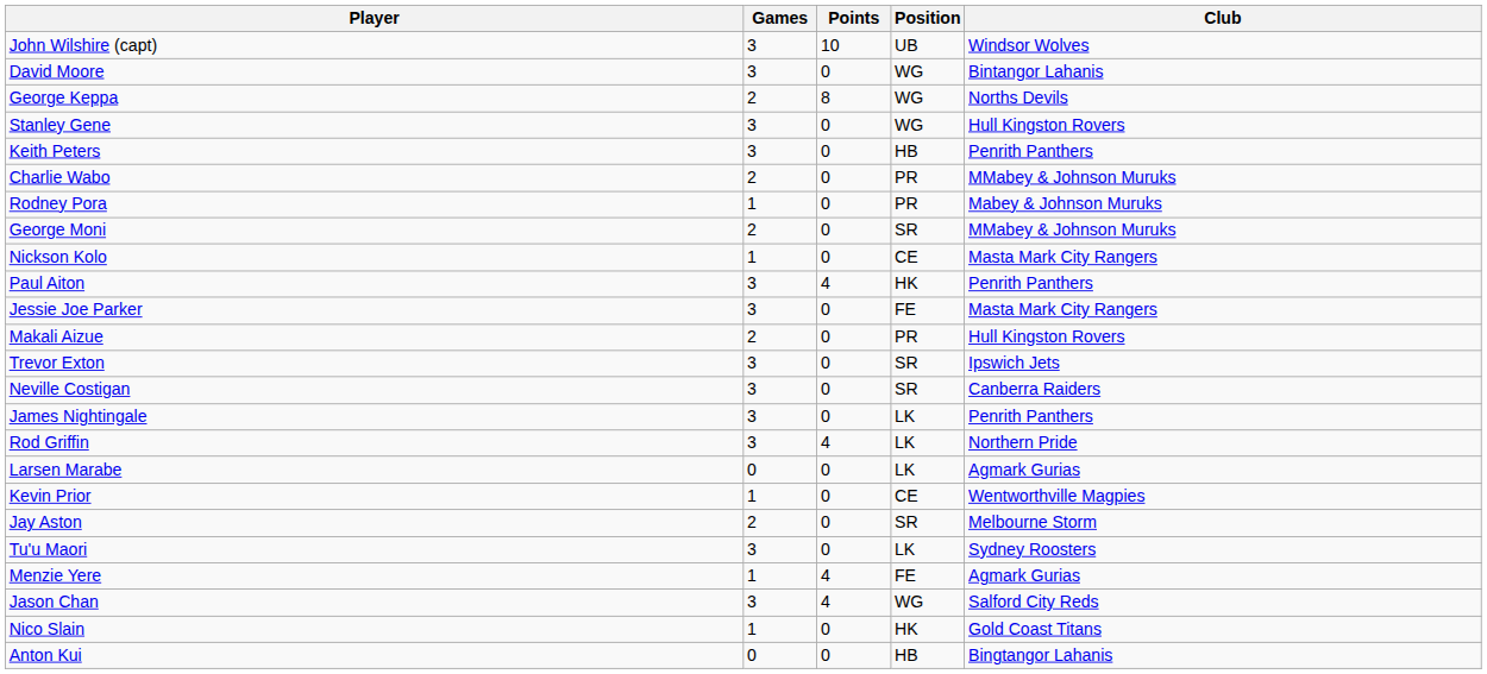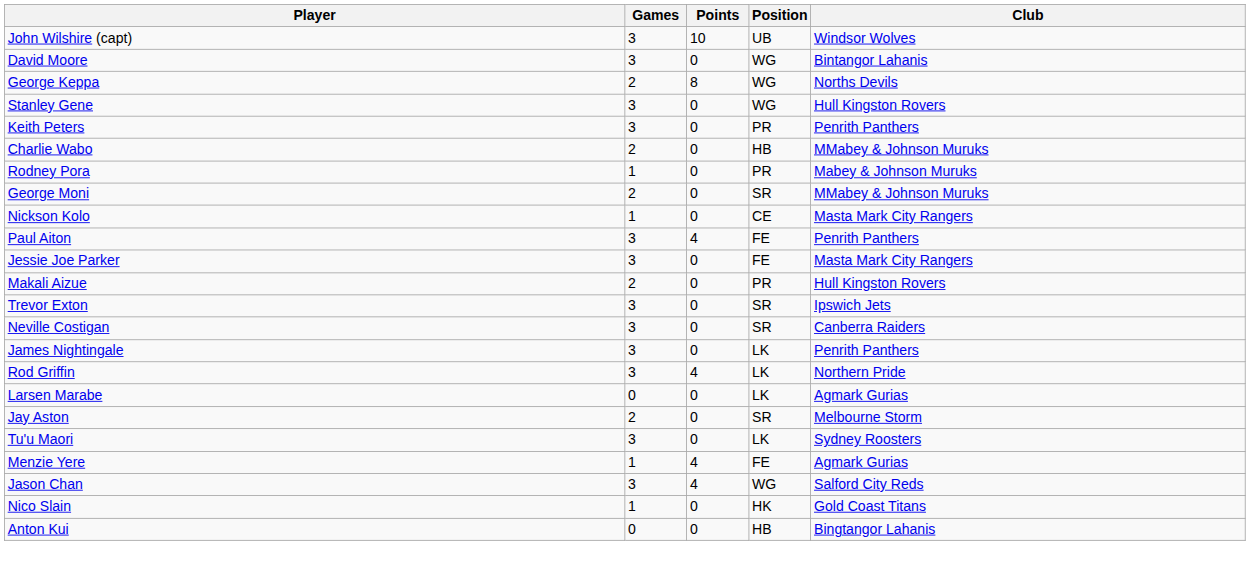Keith Peters | Position: HB -> PR
Charlie Wabo | Position: PR -> HB
Paul Aiton | Position: HK -> FE
- row: Kevin Prior | 1 | 0 | CE | Wentworthville Magpies
